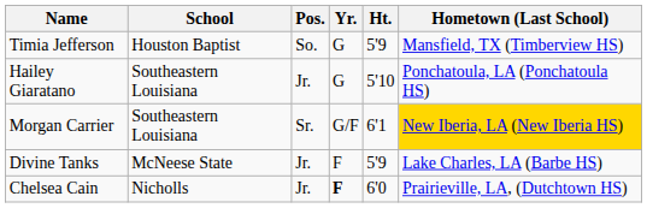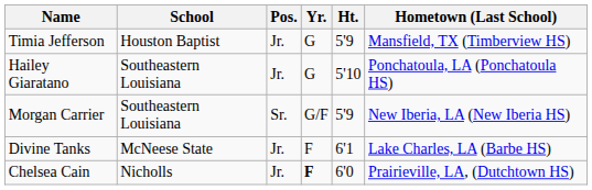Timia Jefferson | Pos.: So. -> Jr.
Morgan Carrier | Ht.: 6'1 -> 5'9
Morgan Carrier | Hometown (Last School): gold background -> no background
Divine Tanks | Ht.: 5'9 -> 6'1
